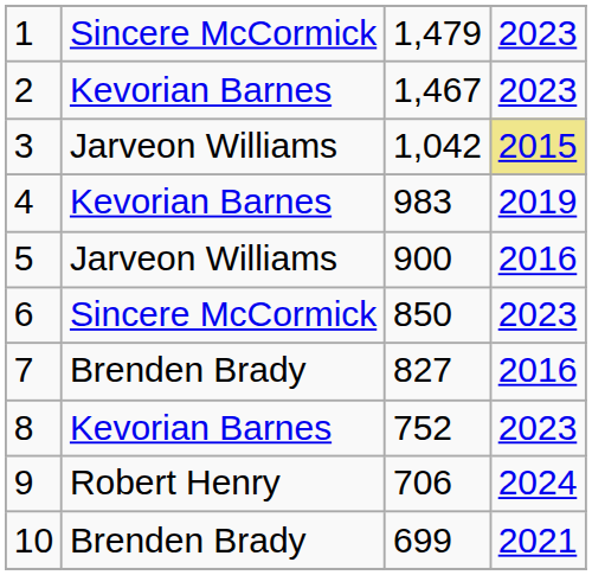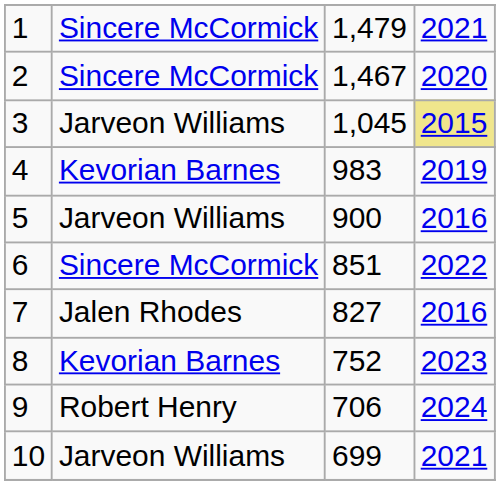1 | column 4: 2023 -> 2021
2 | column 2: Kevorian Barnes -> Sincere McCormick
2 | column 4: 2023 -> 2020
3 | column 3: 1,042 -> 1,045
6 | column 3: 850 -> 851
6 | column 4: 2023 -> 2022
7 | column 2: Brenden Brady -> Jalen Rhodes
10 | column 2: Brenden Brady -> Jarveon Williams
